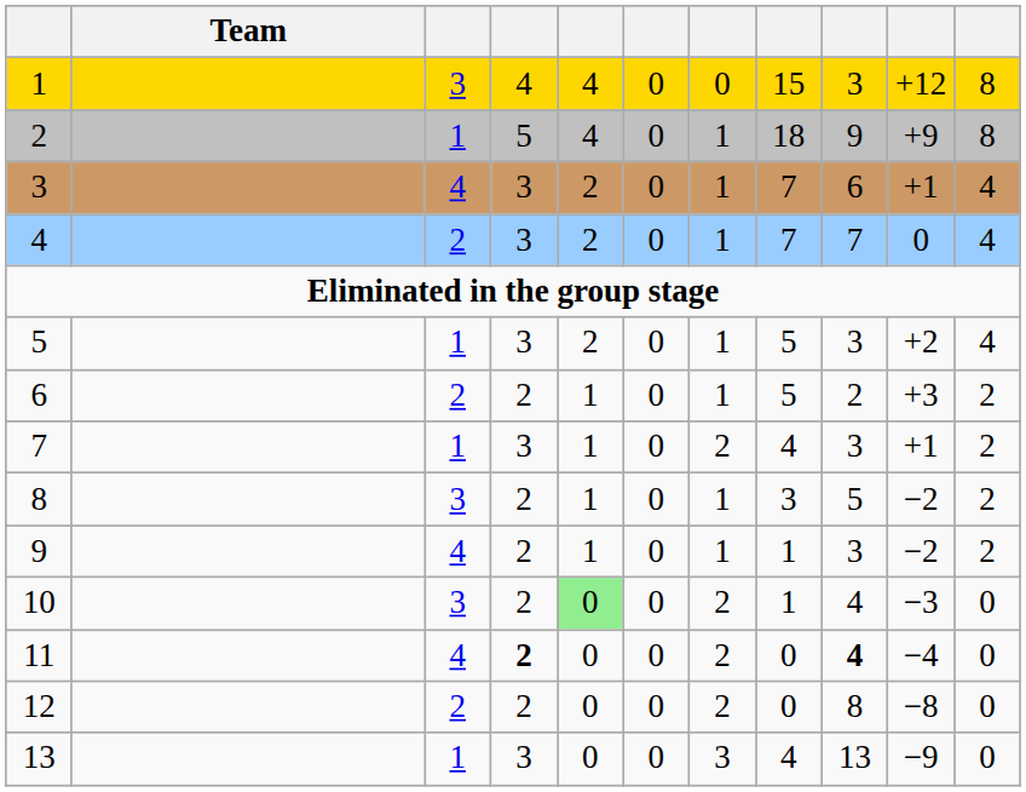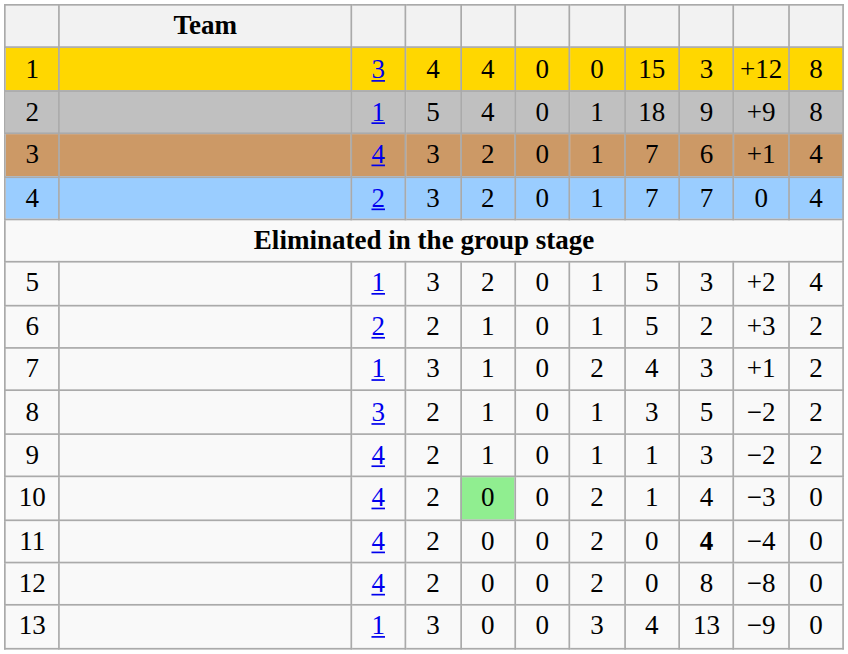10 | column 3: 3 -> 4
11 | column 4: bold -> normal
12 | column 3: 2 -> 4
